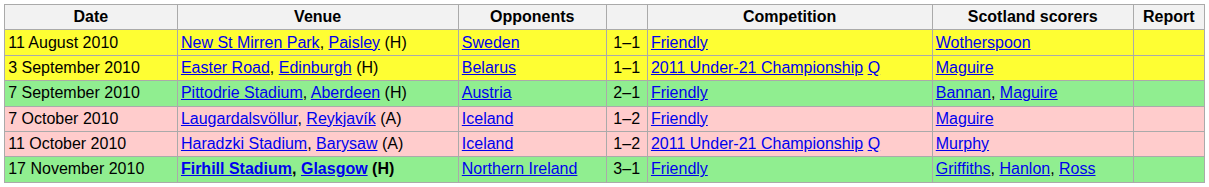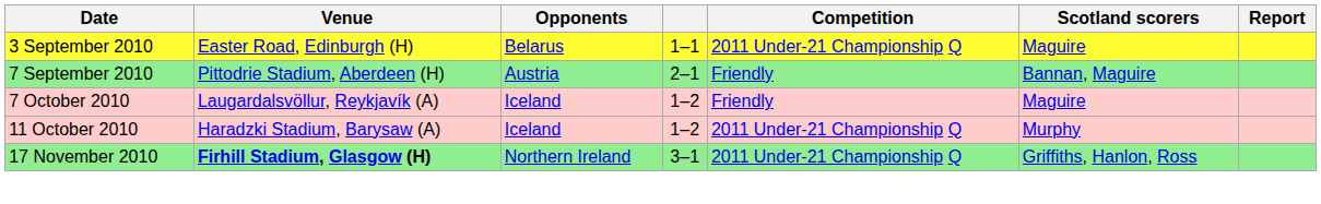- row: 11 August 2010 | New St Mirren Park, Paisley (H) | Sweden | 1–1 | Friendly | Wotherspoon
17 November 2010 | Competition: Friendly -> 2011 Under-21 Championship Q
